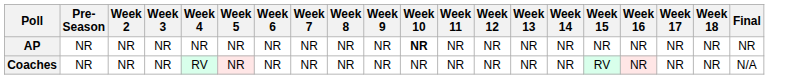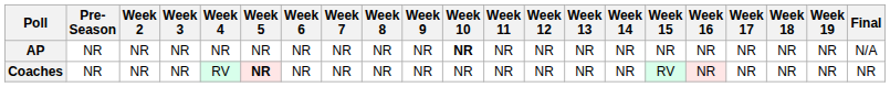+ column: Week 19 | NR | NR
AP | Final: NR -> N/A
Coaches | Week 5: normal -> bold
Coaches | Final: N/A -> NR
